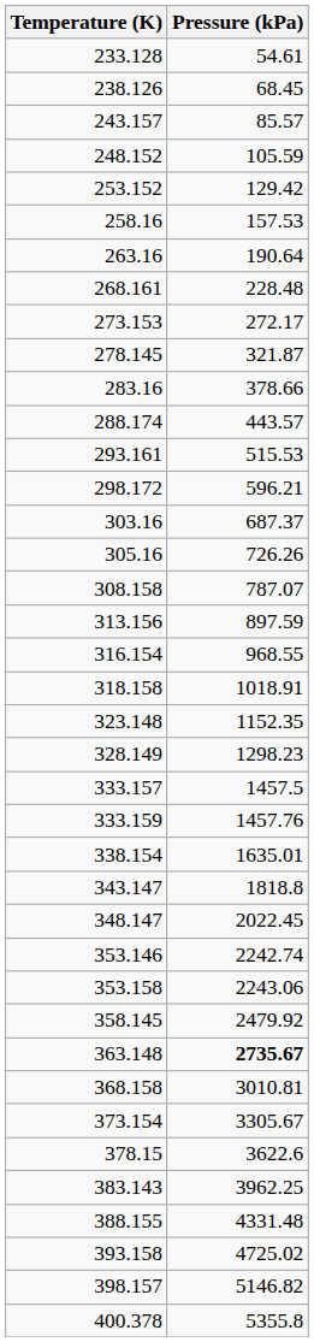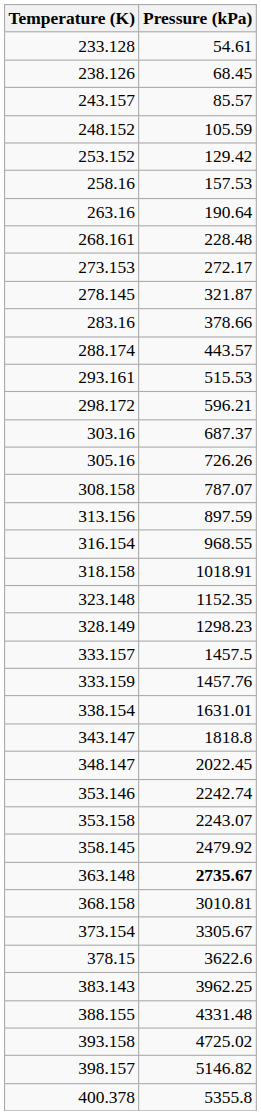338.154 | Pressure (kPa): 1635.01 -> 1631.01
353.158 | Pressure (kPa): 2243.06 -> 2243.07
